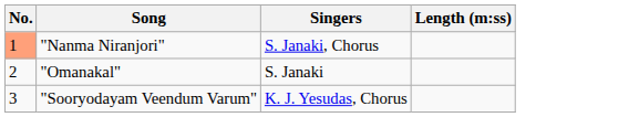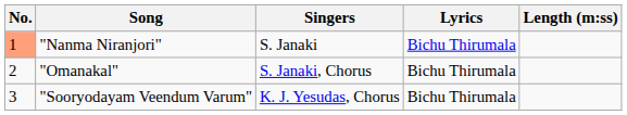+ column: Lyrics | Bichu Thirumala | Bichu Thirumala | Bichu Thirumala
"Nanma Niranjori" | Singers: S. Janaki, Chorus -> S. Janaki
"Omanakal" | Singers: S. Janaki -> S. Janaki, Chorus
